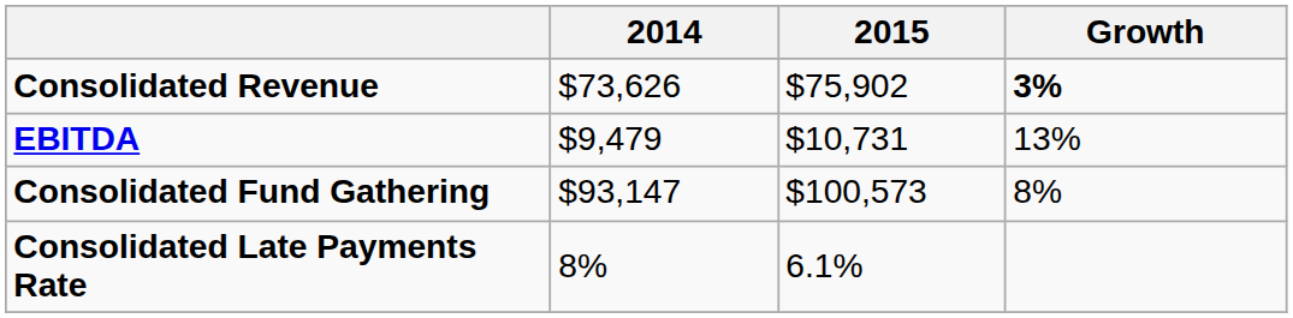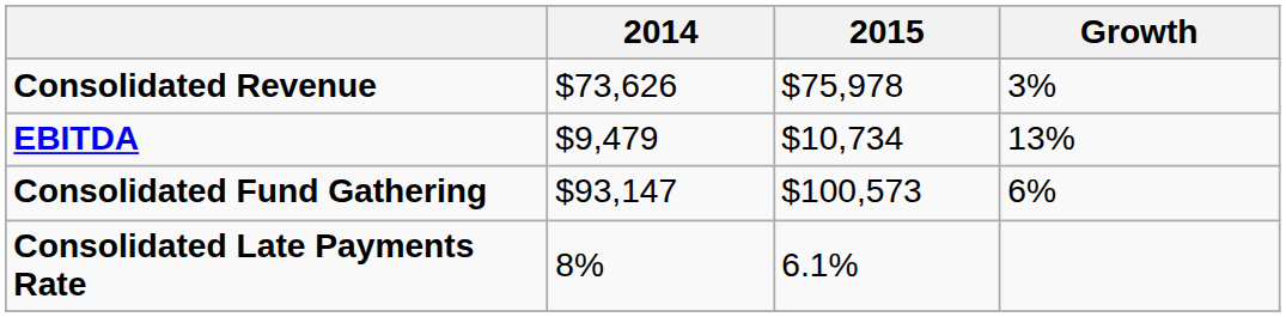Consolidated Revenue | 2015: $75,902 -> $75,978
Consolidated Revenue | Growth: bold -> normal
EBITDA | 2015: $10,731 -> $10,734
Consolidated Fund Gathering | Growth: 8% -> 6%
